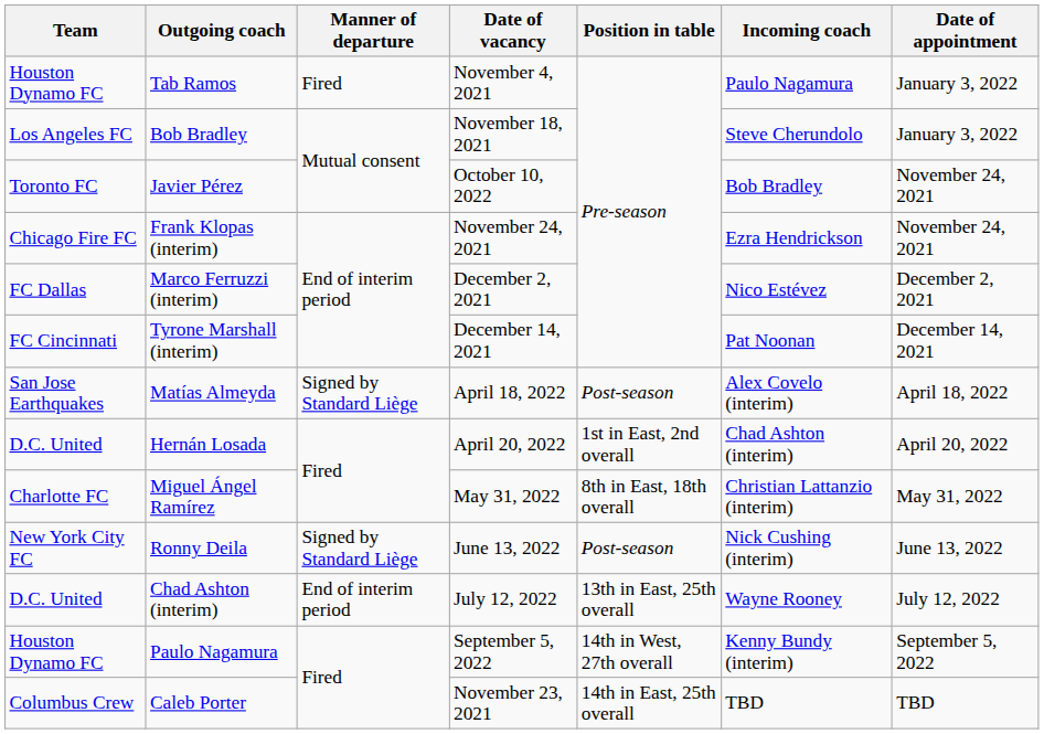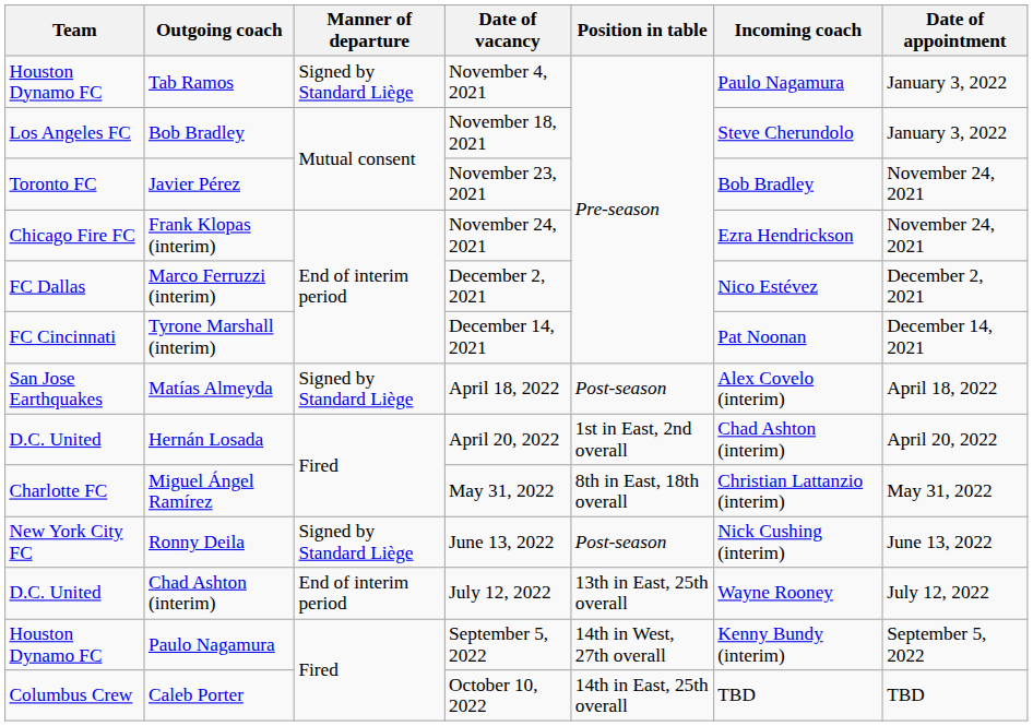Tab Ramos | Manner of departure: Fired -> Signed by Standard Liège
Javier Pérez | Date of vacancy: October 10, 2022 -> November 23, 2021
Caleb Porter | Date of vacancy: November 23, 2021 -> October 10, 2022
